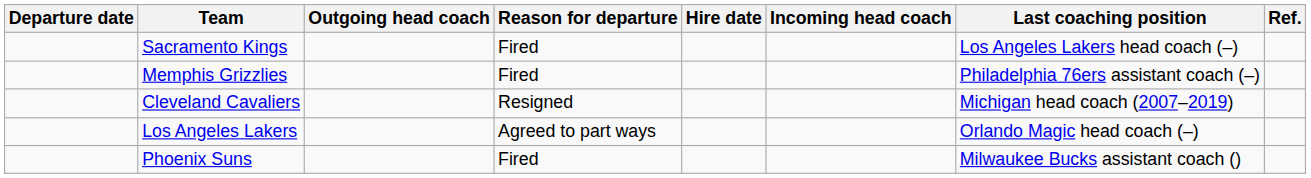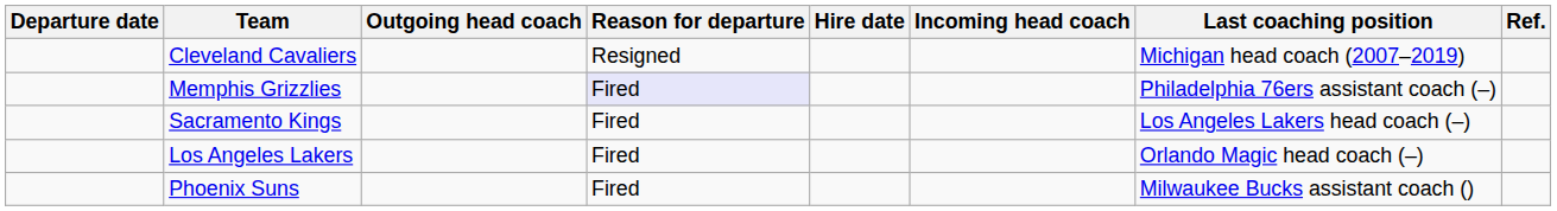rows swapped: Cleveland Cavaliers <-> Sacramento Kings
Memphis Grizzlies | Reason for departure: no background -> lavender background
Los Angeles Lakers | Reason for departure: Agreed to part ways -> Fired
